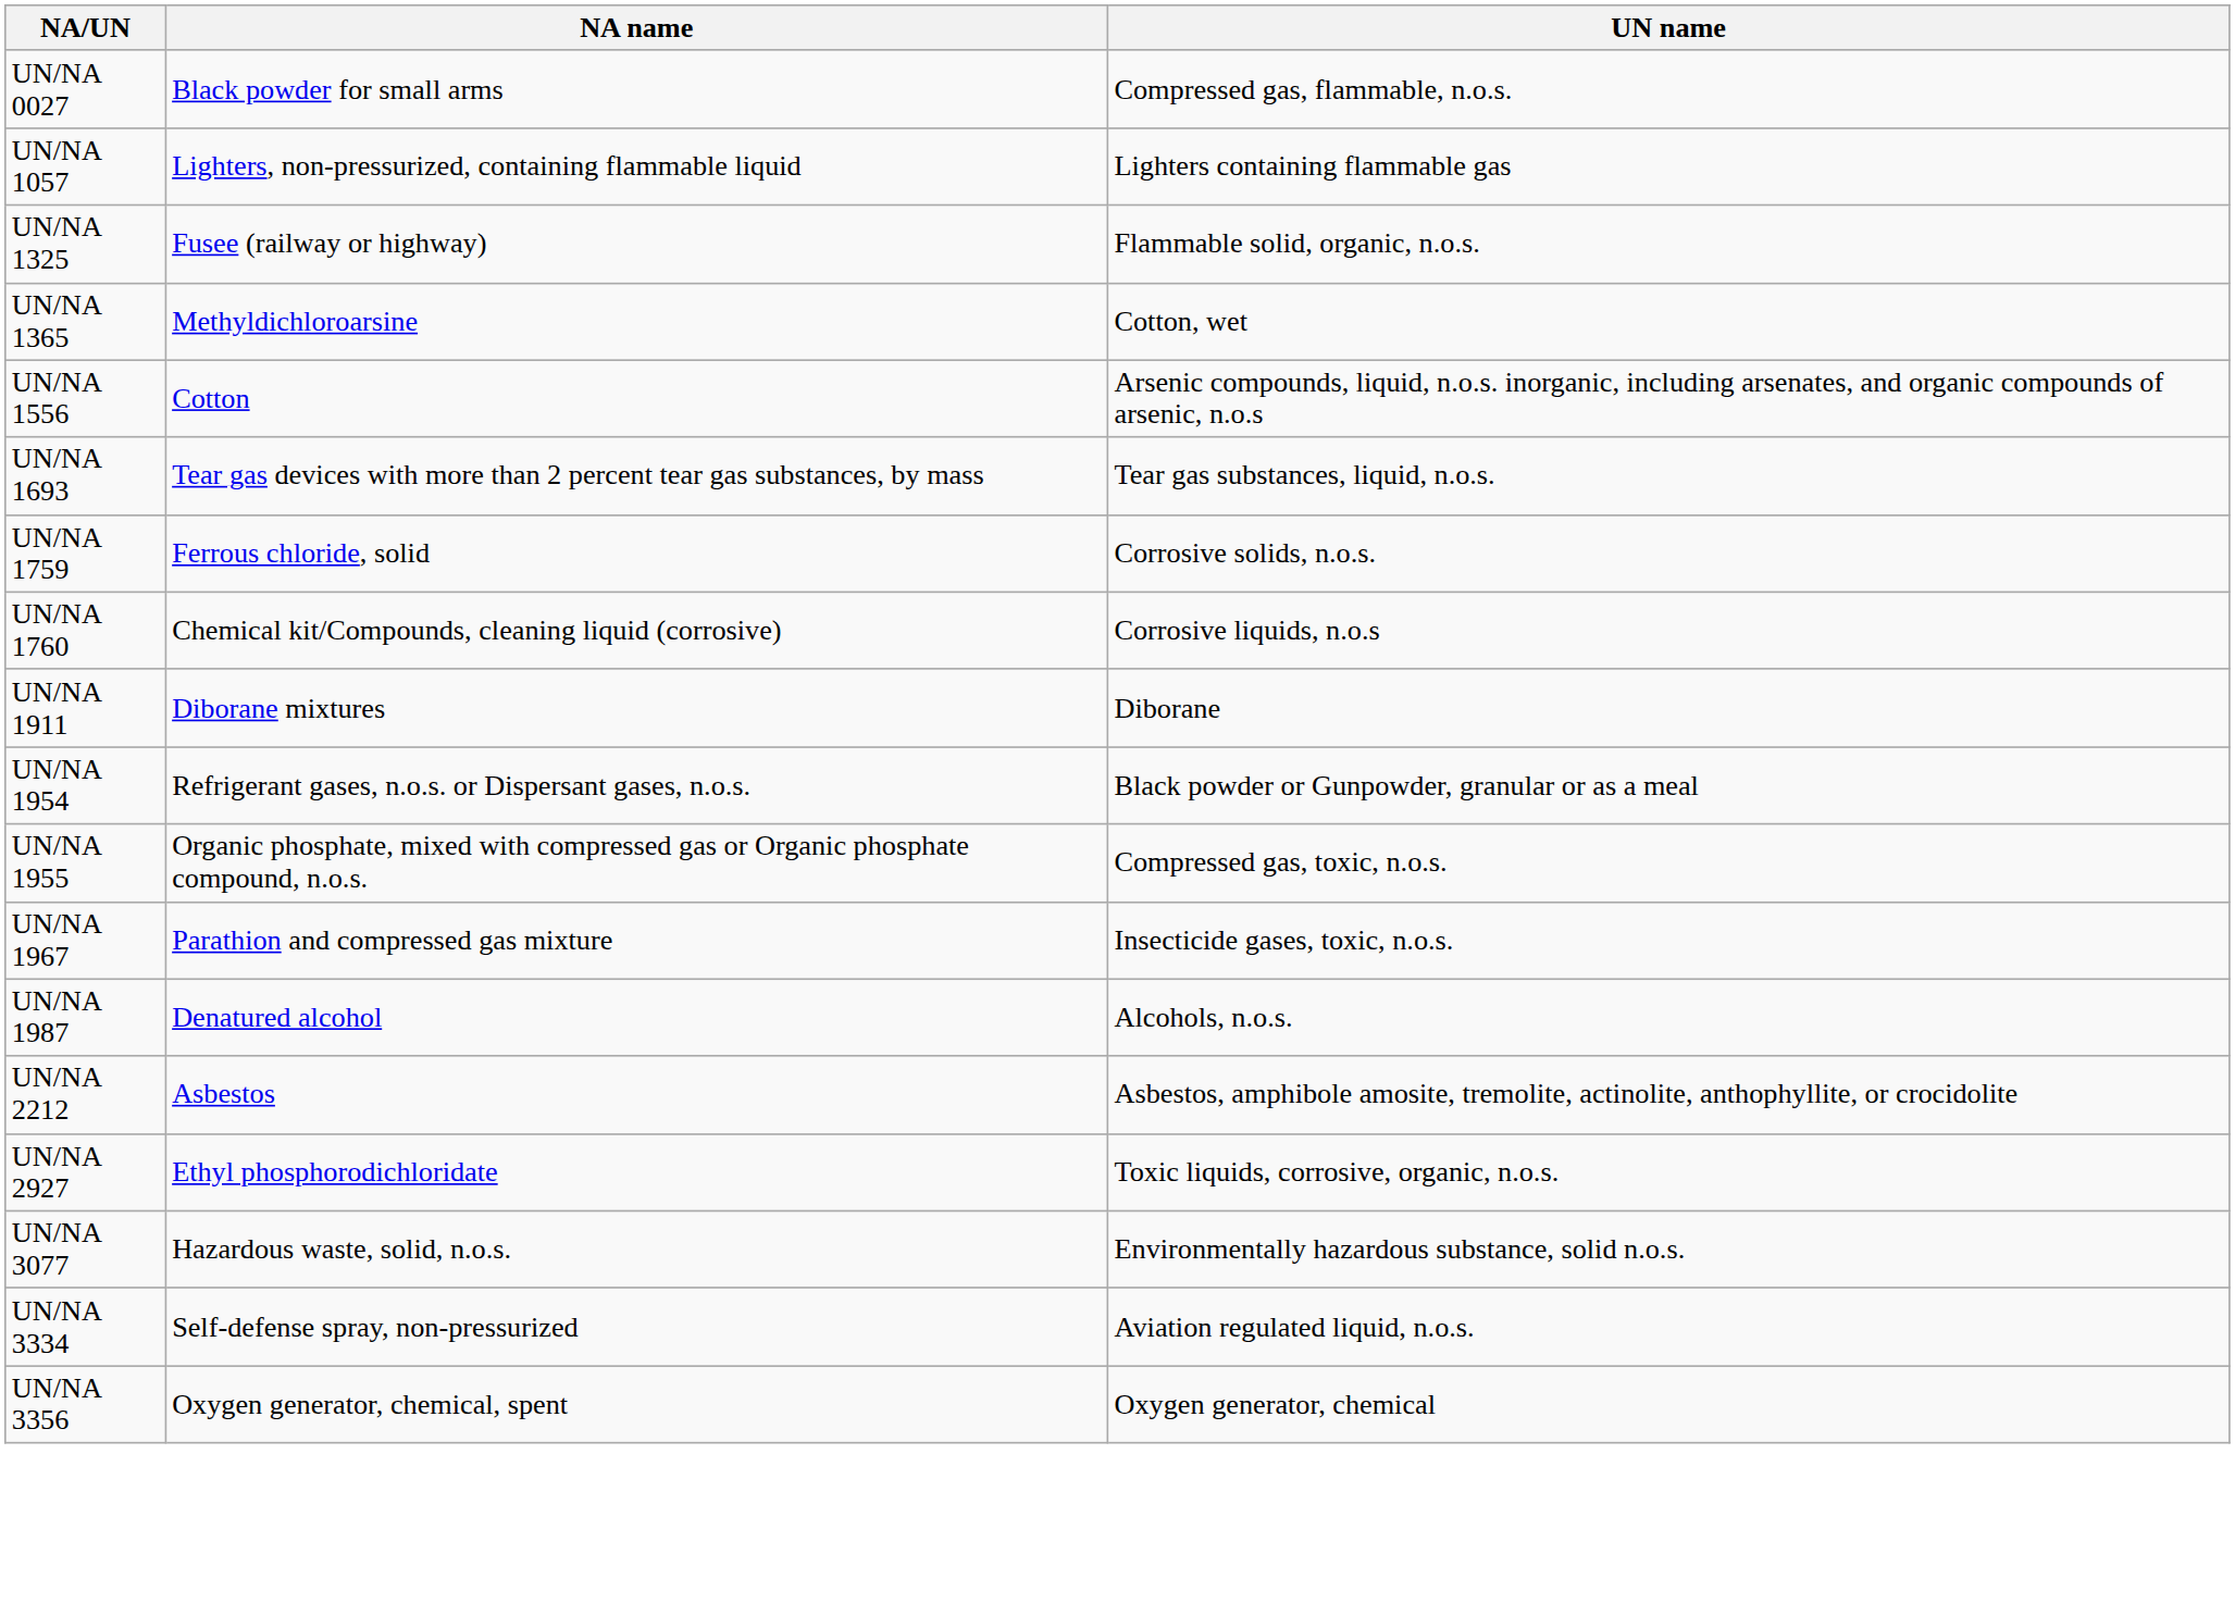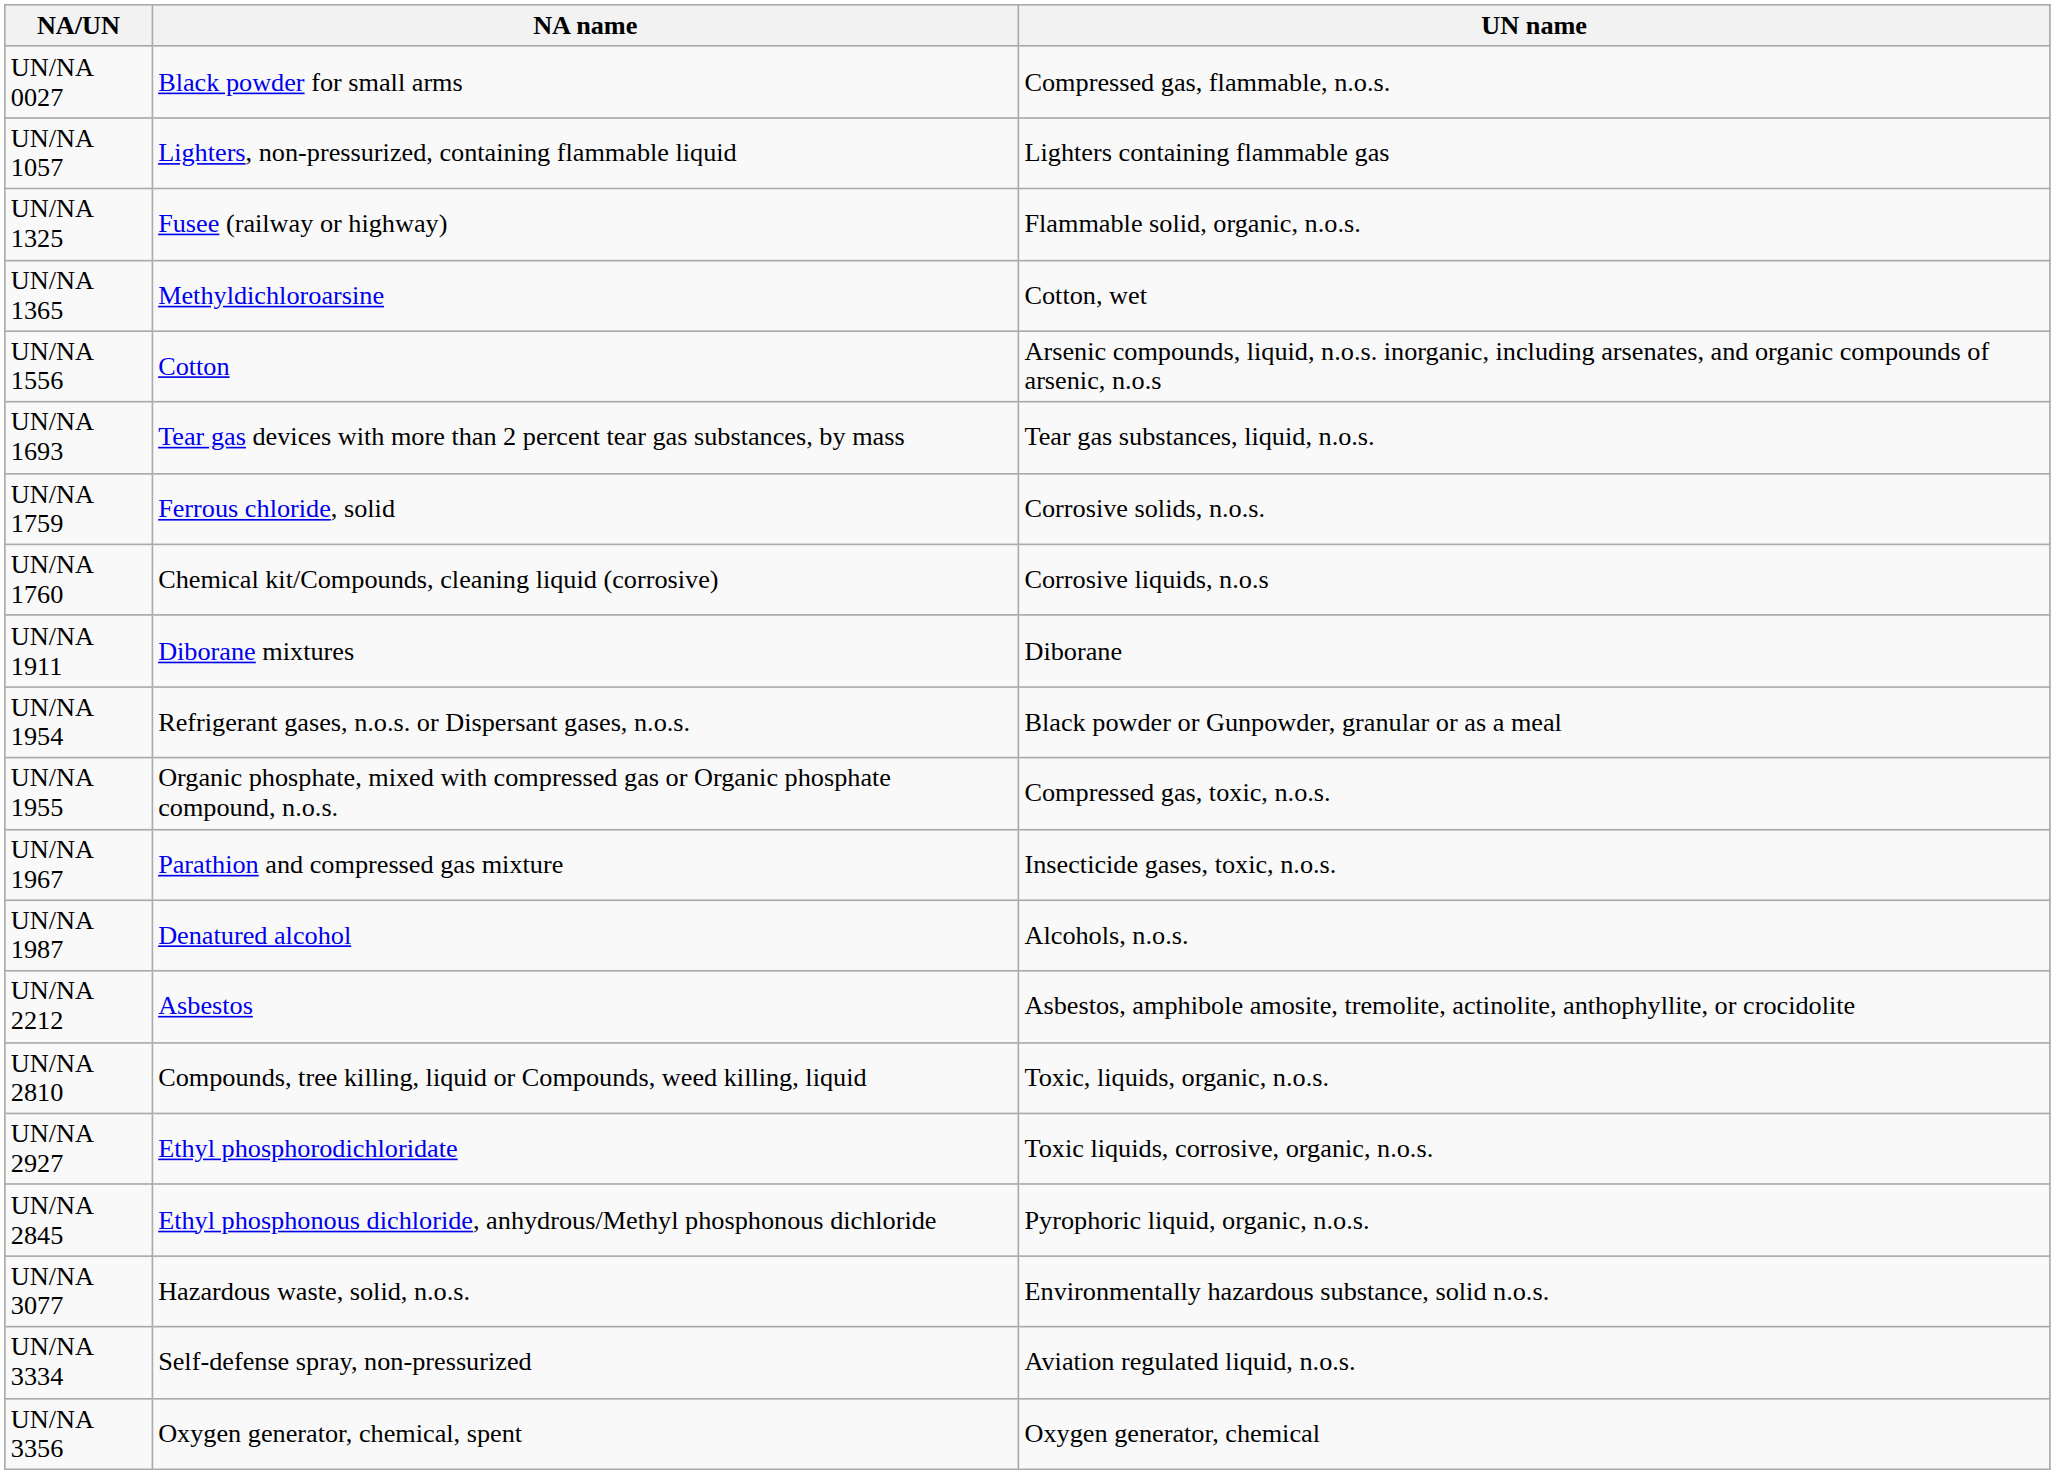+ row: UN/NA 2810 | Compounds, tree killing, liquid or Compounds, weed killing, liquid | Toxic, liquids, organic, n.o.s.
+ row: UN/NA 2845 | Ethyl phosphonous dichloride, anhydrous/Methyl phosphonous dichloride | Pyrophoric liquid, organic, n.o.s.
